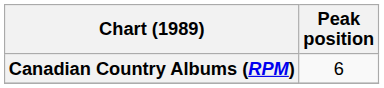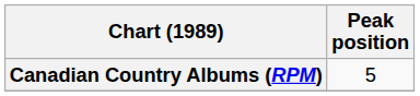Canadian Country Albums (RPM) | Peak position: 6 -> 5
